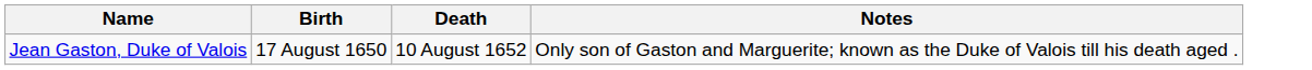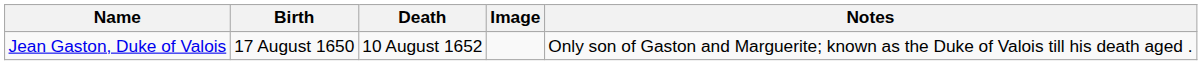+ column: Image
